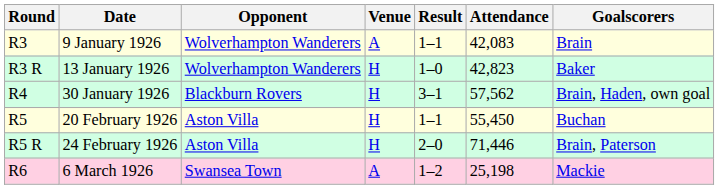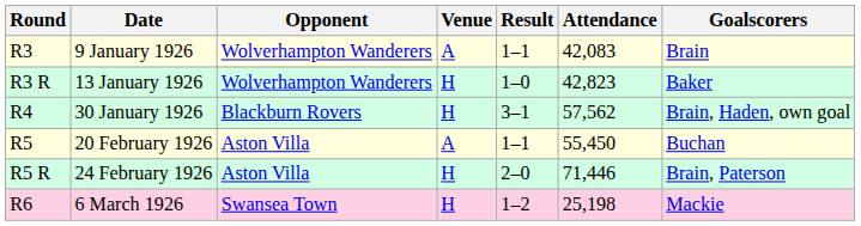20 February 1926 | Venue: H -> A
6 March 1926 | Venue: A -> H
